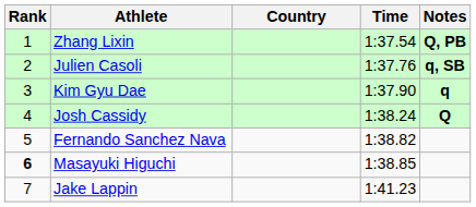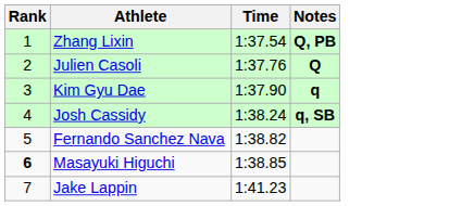- column: Country
Julien Casoli | Notes: q, SB -> Q
Josh Cassidy | Notes: Q -> q, SB
